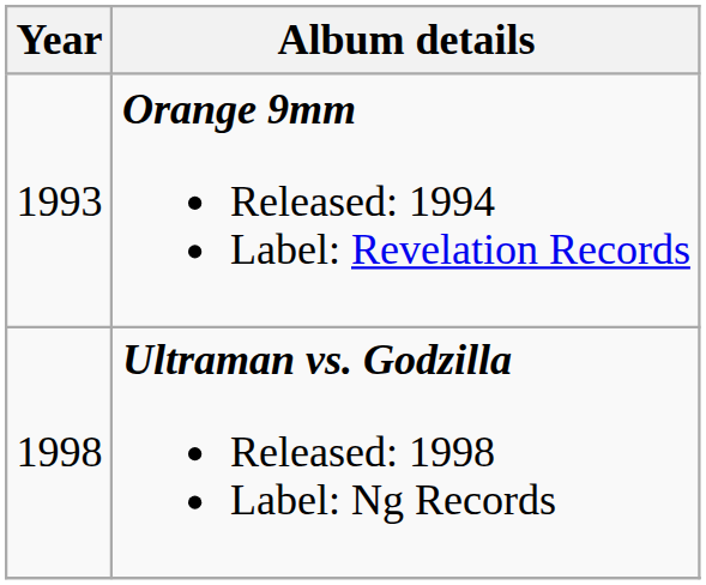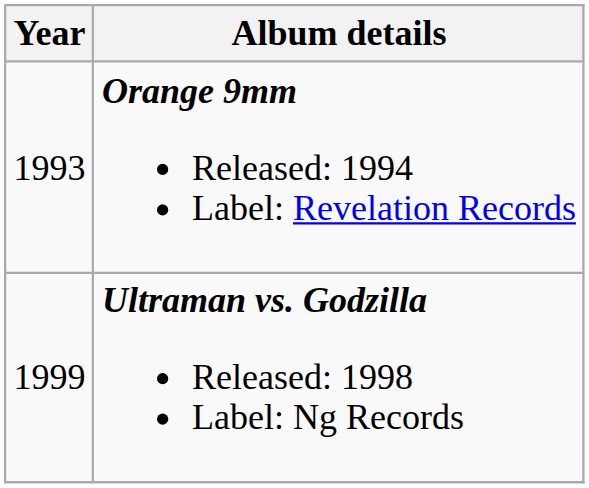Ultraman vs. Godzilla Released: 1998 Label: Ng Records | Year: 1998 -> 1999
